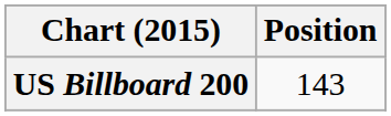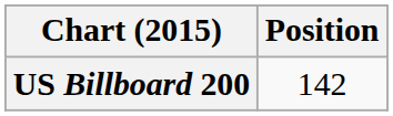US Billboard 200 | Position: 143 -> 142
